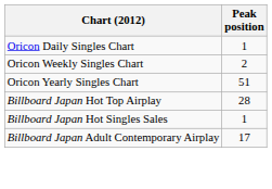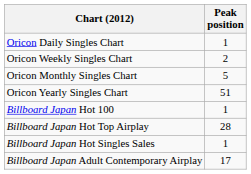+ row: Oricon Monthly Singles Chart | 5
+ row: Billboard Japan Hot 100 | 1
